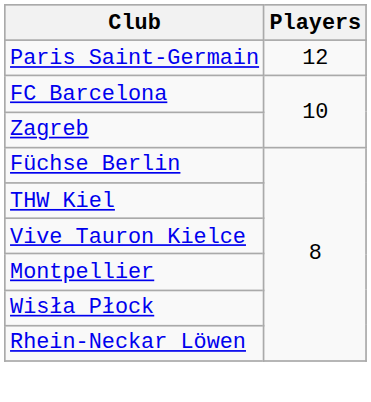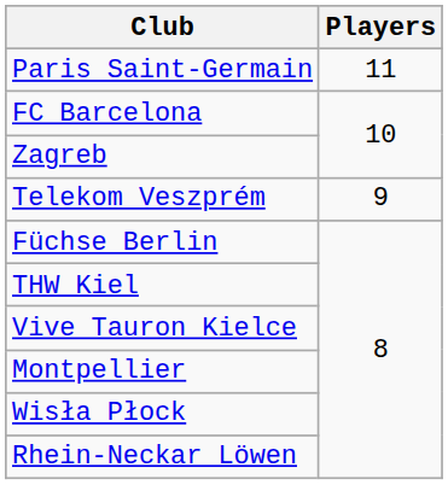Paris Saint-Germain | Players: 12 -> 11
+ row: Telekom Veszprém | 9
